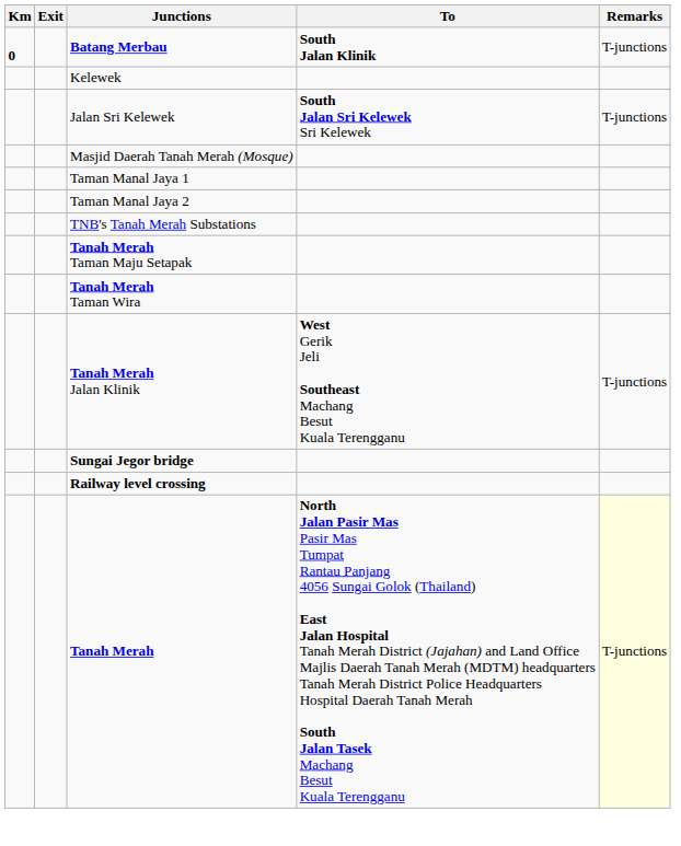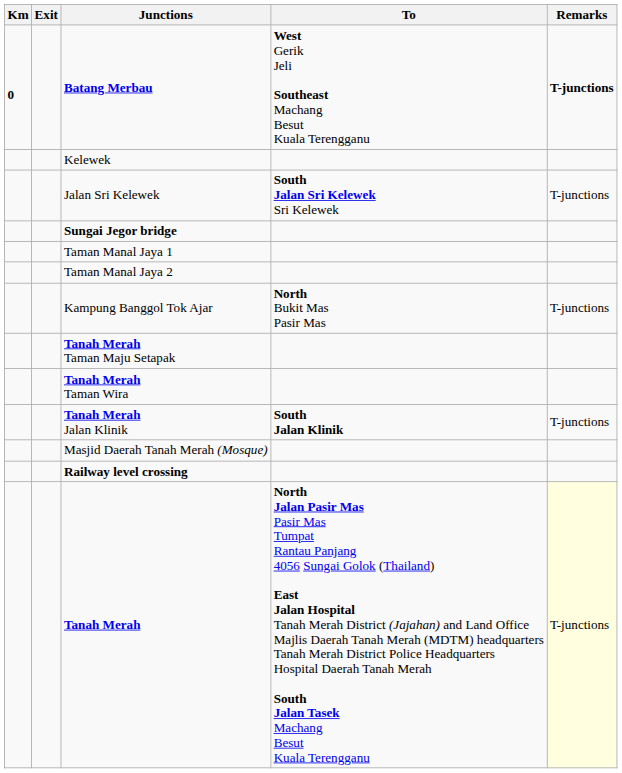Batang Merbau | To: South Jalan Klinik -> West Gerik Jeli Southeast Machang Besut Kuala Terengganu
Batang Merbau | Remarks: normal -> bold
rows swapped: Sungai Jegor bridge <-> Masjid Daerah Tanah Merah (Mosque)
- row: TNB's Tanah Merah Substations
+ row: Kampung Banggol Tok Ajar | North Bukit Mas Pasir Mas | T-junctions
Tanah Merah Jalan Klinik | To: West Gerik Jeli Southeast Machang Besut Kuala Terengganu -> South Jalan Klinik
